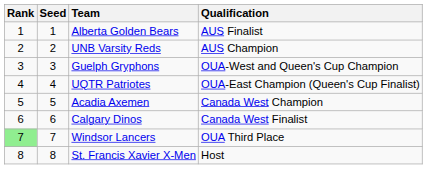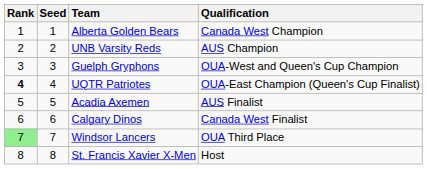Alberta Golden Bears | Qualification: AUS Finalist -> Canada West Champion
UQTR Patriotes | Rank: normal -> bold
Acadia Axemen | Qualification: Canada West Champion -> AUS Finalist
